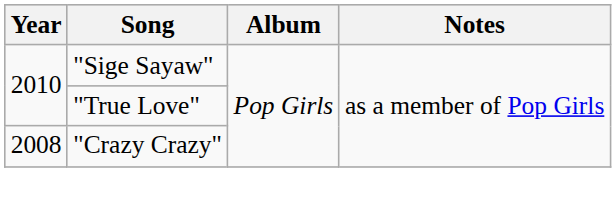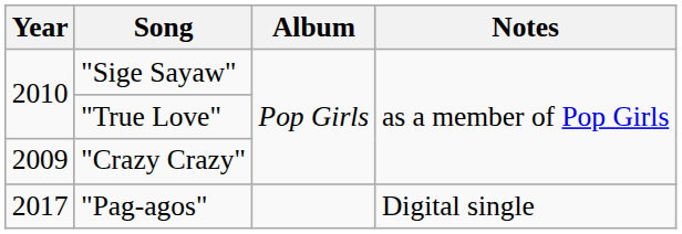"Crazy Crazy" | Year: 2008 -> 2009
+ row: 2017 | "Pag-agos" | Digital single
